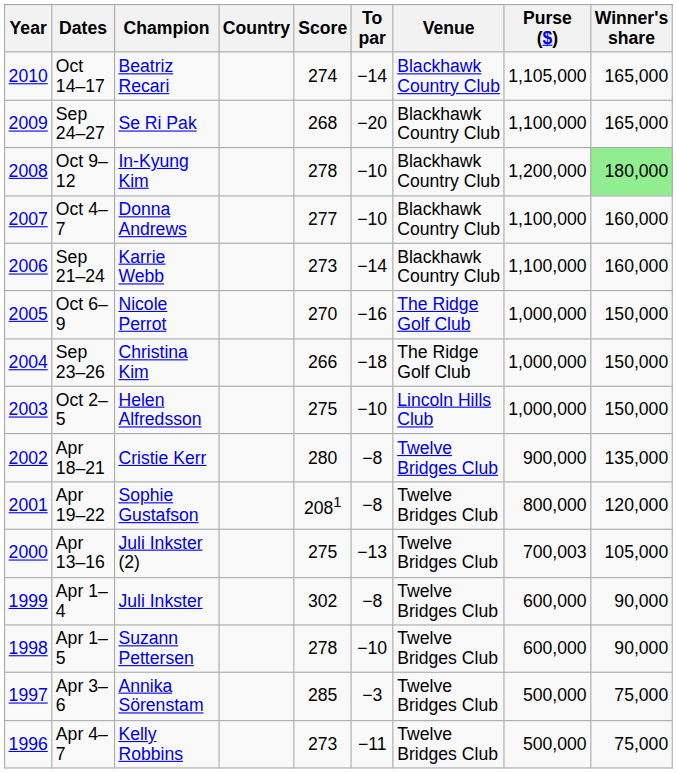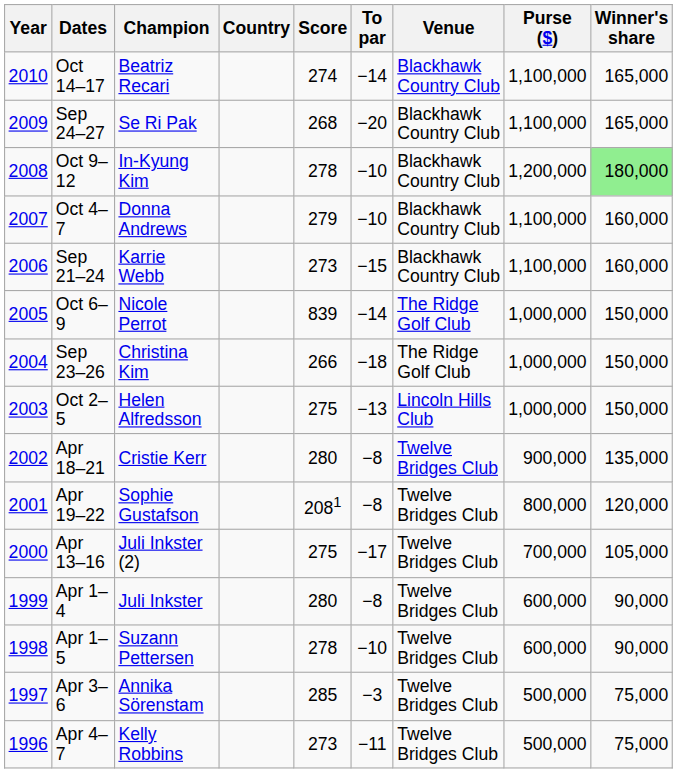Oct 14–17 | Purse ($): 1,105,000 -> 1,100,000
Oct 4–7 | Score: 277 -> 279
Sep 21–24 | To par: −14 -> −15
Oct 6–9 | Score: 270 -> 839
Oct 6–9 | To par: −16 -> −14
Oct 2–5 | To par: −10 -> −13
Apr 13–16 | To par: −13 -> −17
Apr 13–16 | Purse ($): 700,003 -> 700,000
Apr 1–4 | Score: 302 -> 280
